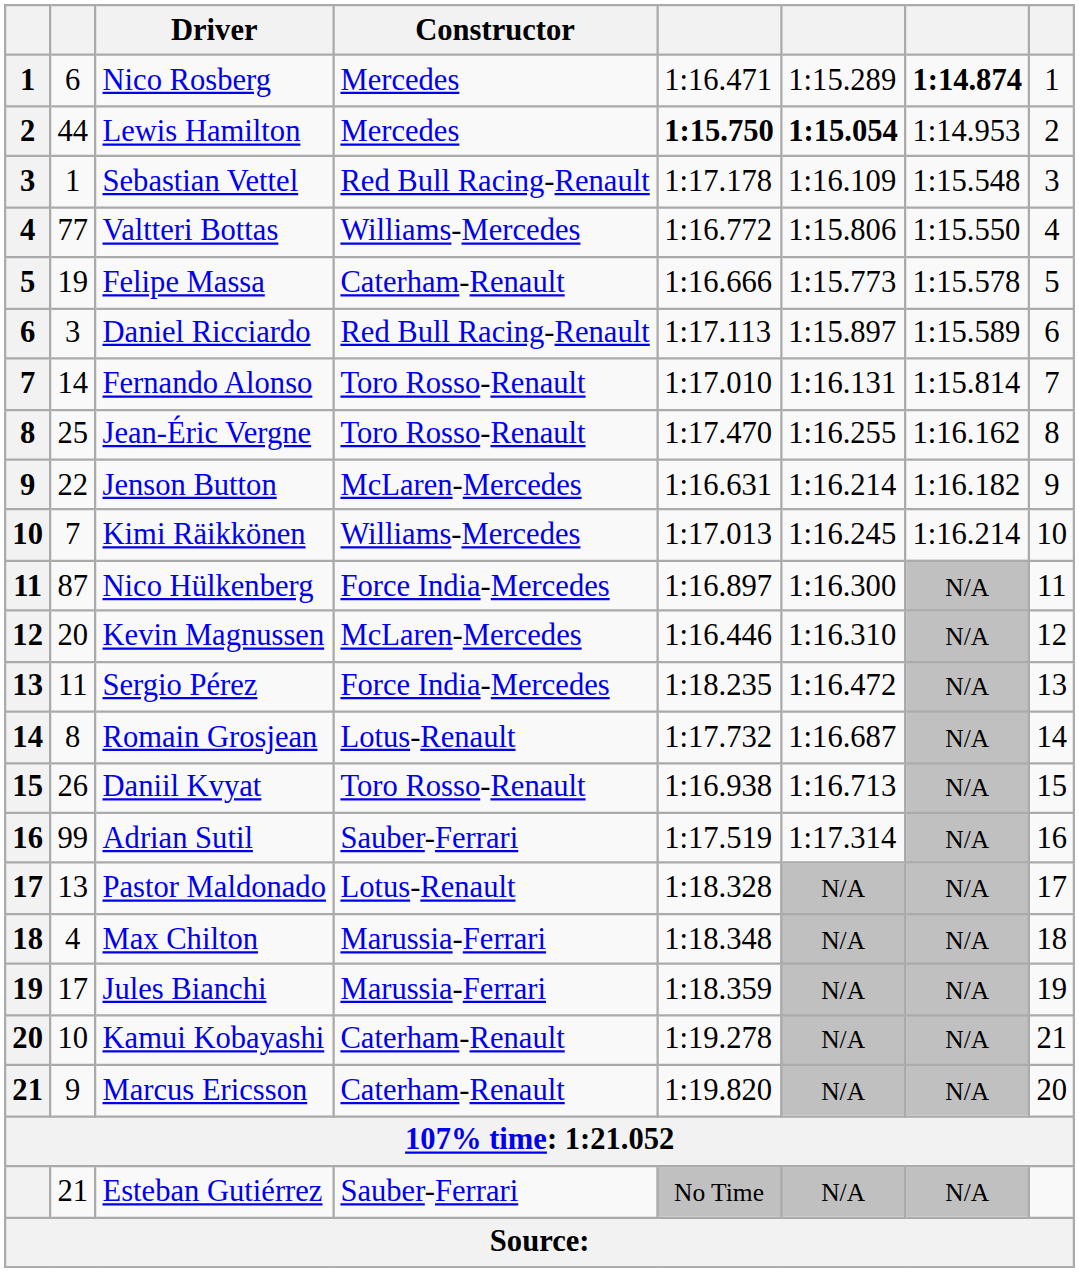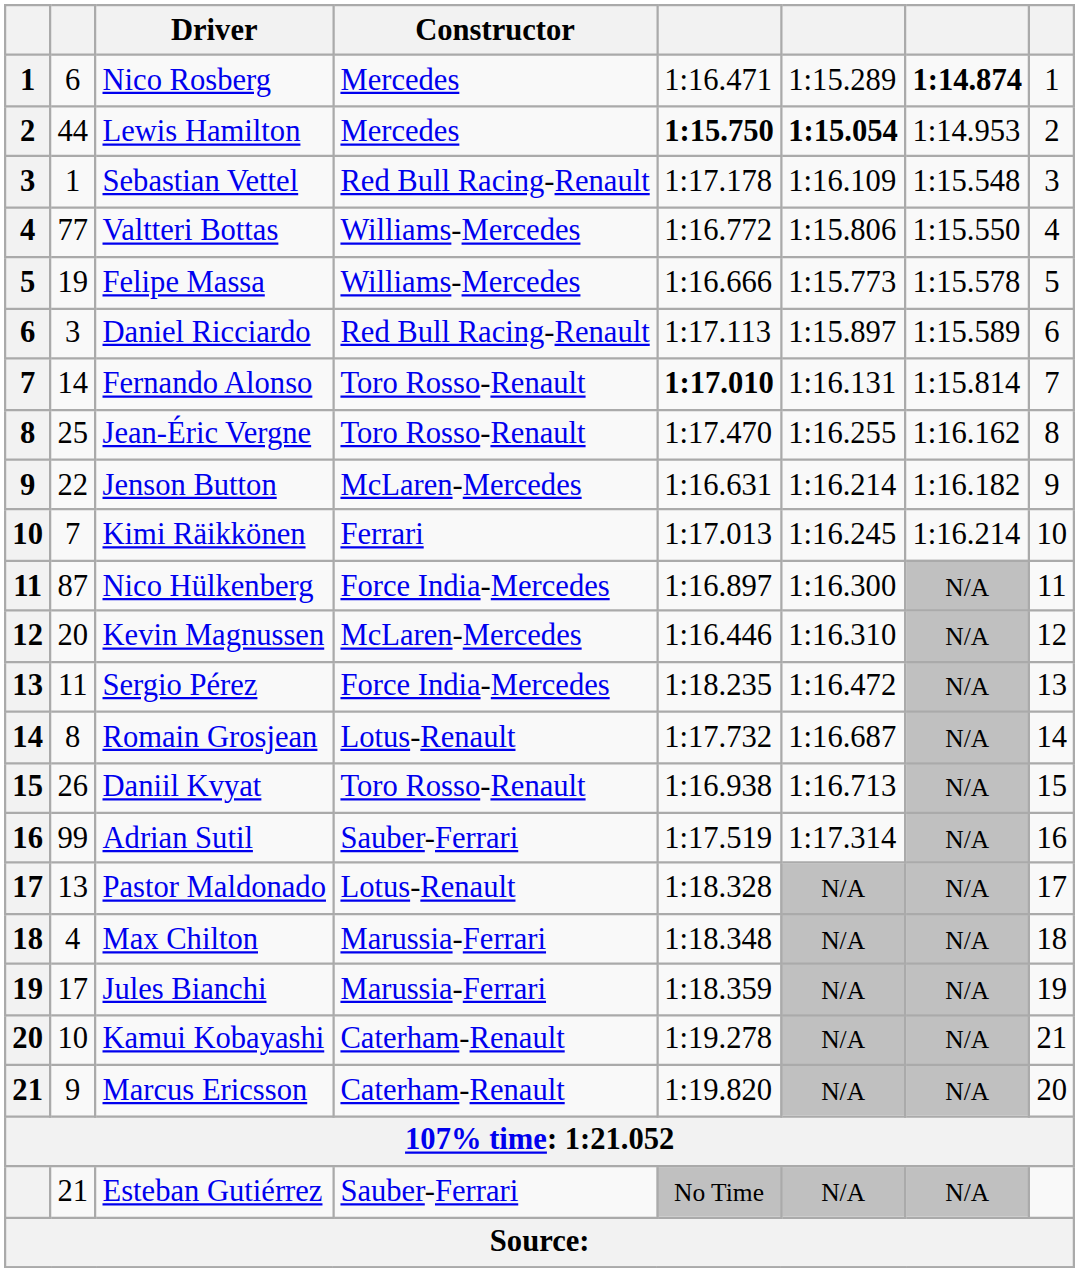Felipe Massa | Constructor: Caterham-Renault -> Williams-Mercedes
Fernando Alonso | column 5: normal -> bold
Kimi Räikkönen | Constructor: Williams-Mercedes -> Ferrari
